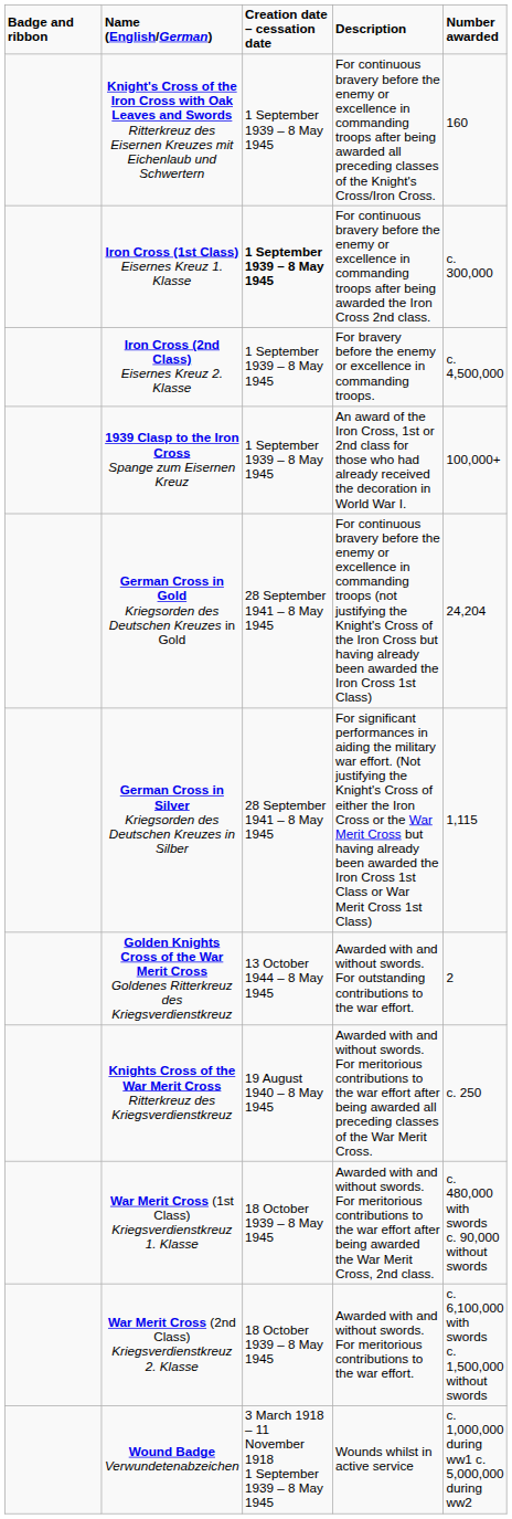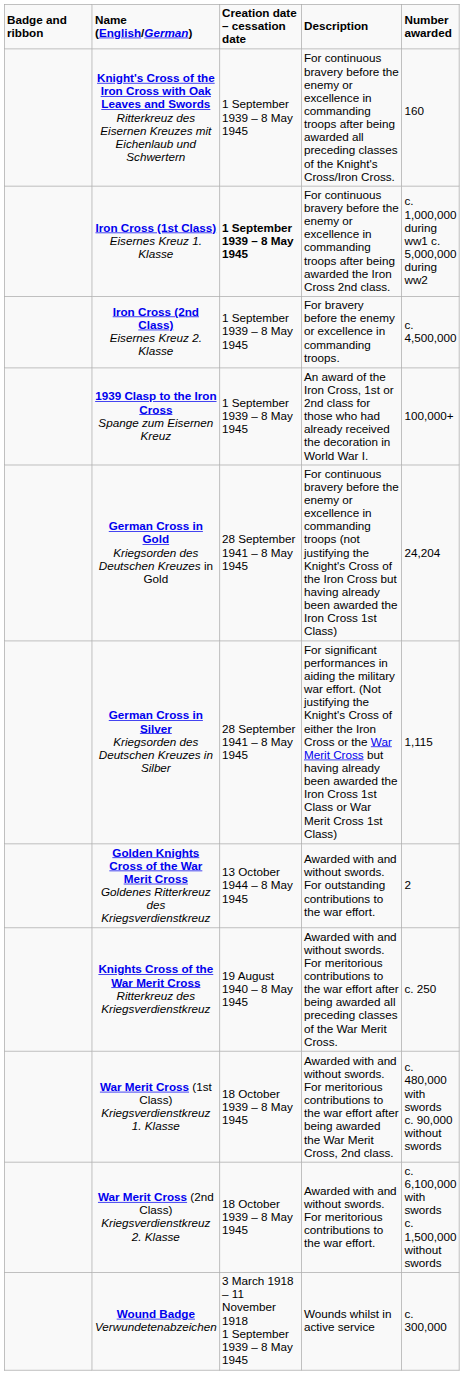Iron Cross (1st Class) Eisernes Kreuz 1. Klasse | Number awarded: c. 300,000 -> c. 1,000,000 during ww1 c. 5,000,000 during ww2
Wound Badge Verwundetenabzeichen | Number awarded: c. 1,000,000 during ww1 c. 5,000,000 during ww2 -> c. 300,000
